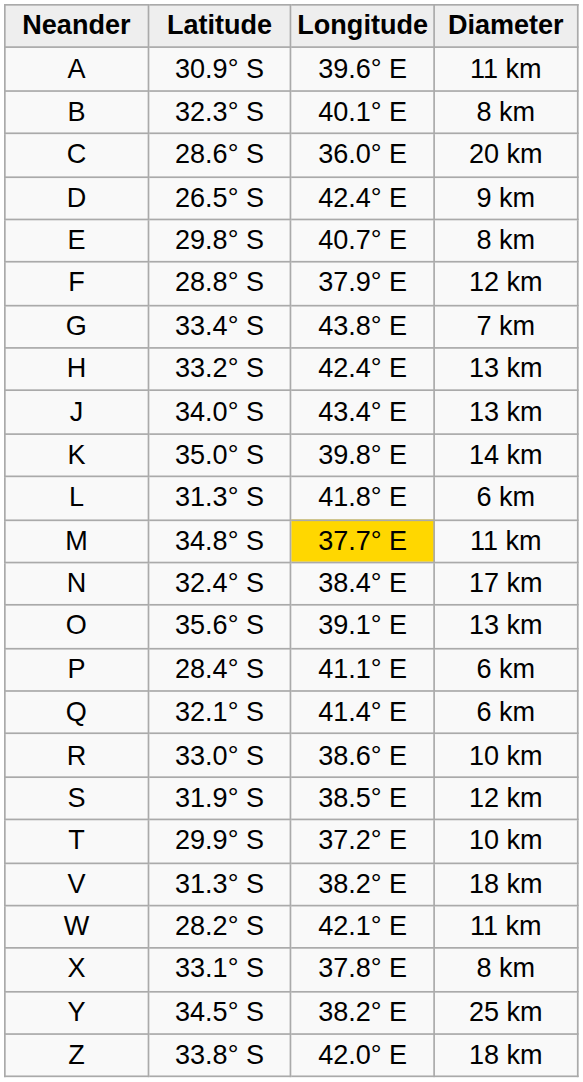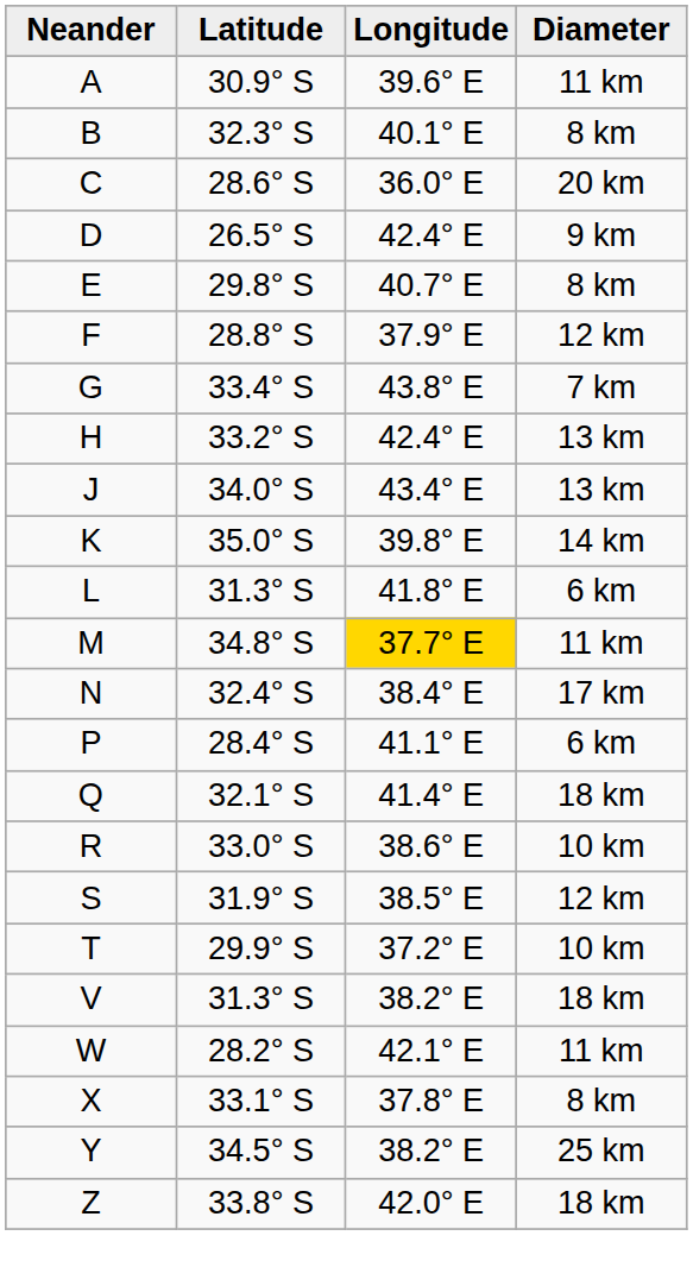- row: O | 35.6° S | 39.1° E | 13 km
Q | Diameter: 6 km -> 18 km
